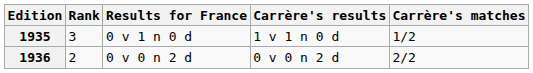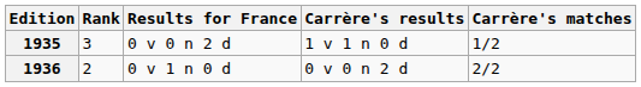1935 | Results for France: 0 v 1 n 0 d -> 0 v 0 n 2 d
1936 | Results for France: 0 v 0 n 2 d -> 0 v 1 n 0 d
